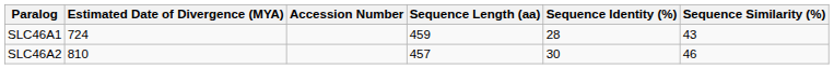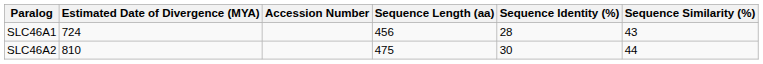SLC46A1 | Sequence Length (aa): 459 -> 456
SLC46A2 | Sequence Length (aa): 457 -> 475
SLC46A2 | Sequence Similarity (%): 46 -> 44
